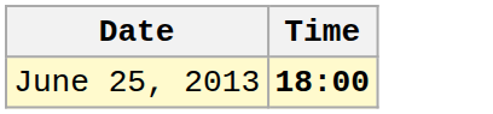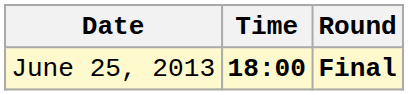+ column: Round | Final
